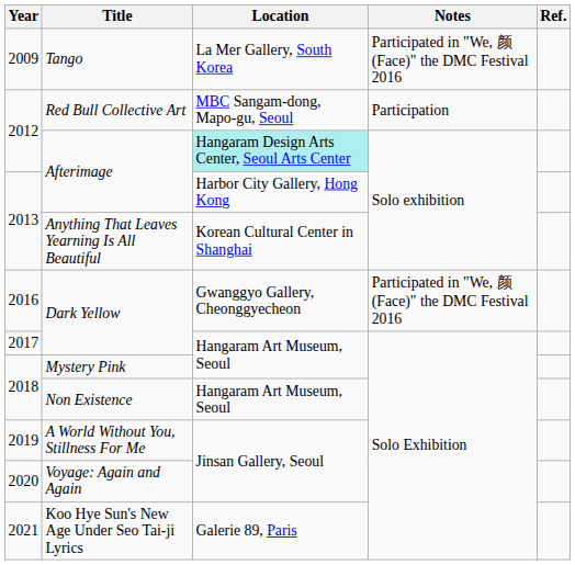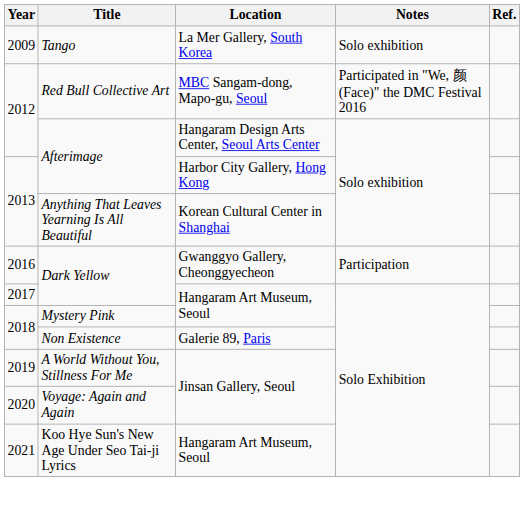Tango | Notes: Participated in "We, 颜(Face)" the DMC Festival 2016 -> Solo exhibition
Red Bull Collective Art | Notes: Participation -> Participated in "We, 颜(Face)" the DMC Festival 2016
2012 / Afterimage | Location: paleturquoise background -> no background
2016 / Dark Yellow | Notes: Participated in "We, 颜(Face)" the DMC Festival 2016 -> Participation
Non Existence | Location: Hangaram Art Museum, Seoul -> Galerie 89, Paris
Koo Hye Sun's New Age Under Seo Tai-ji Lyrics | Location: Galerie 89, Paris -> Hangaram Art Museum, Seoul
